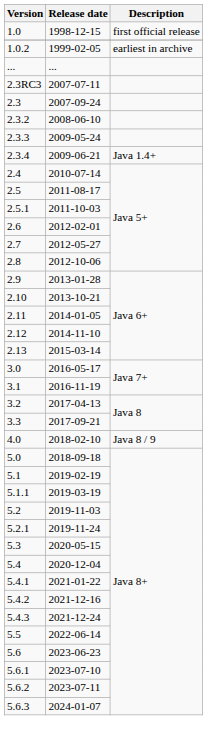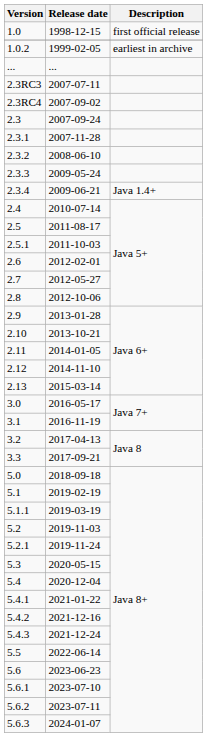+ row: 2.3RC4 | 2007-09-02
+ row: 2.3.1 | 2007-11-28
- row: 4.0 | 2018-02-10 | Java 8 / 9
